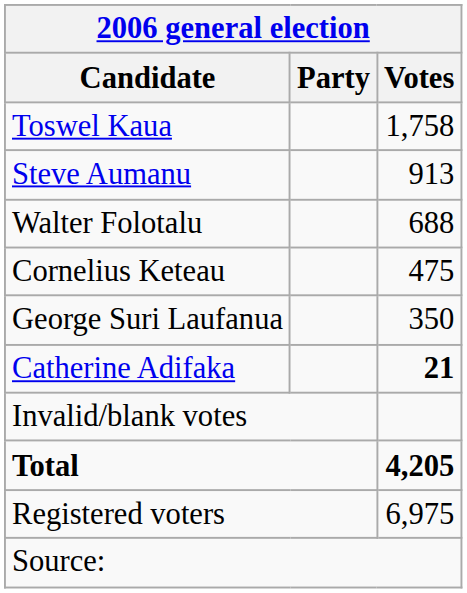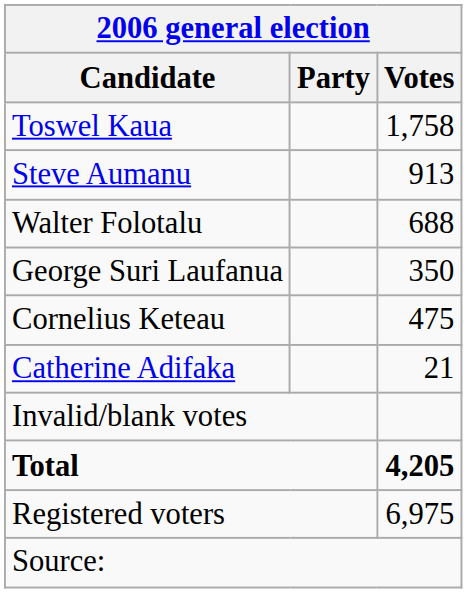rows swapped: Cornelius Keteau <-> George Suri Laufanua
Catherine Adifaka | Votes: bold -> normal
